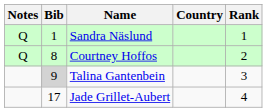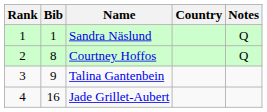columns swapped: Rank <-> Notes
Talina Gantenbein | Bib: lightgrey background -> no background
Jade Grillet-Aubert | Bib: 17 -> 16
